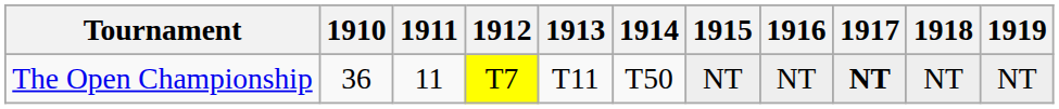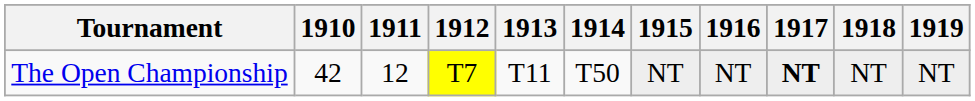The Open Championship | 1910: 36 -> 42
The Open Championship | 1911: 11 -> 12
